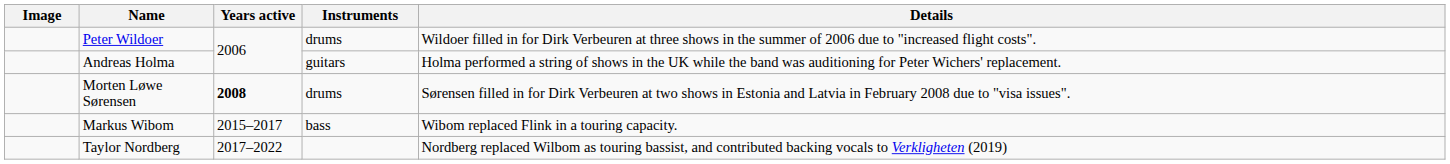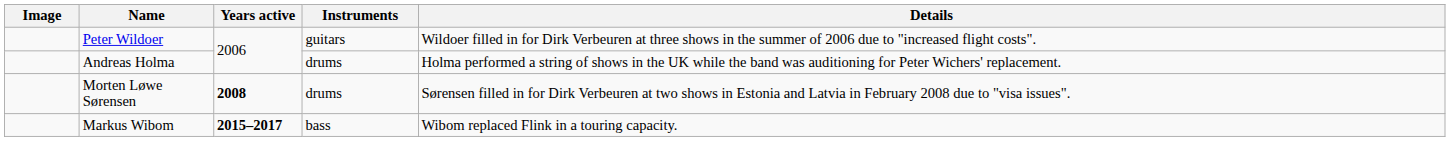Peter Wildoer | Instruments: drums -> guitars
Andreas Holma | Instruments: guitars -> drums
Markus Wibom | Years active: normal -> bold
- row: Taylor Nordberg | 2017–2022 | Nordberg replaced Wilbom as touring bassist, and contributed backing vocals to Verkligheten (2019)
